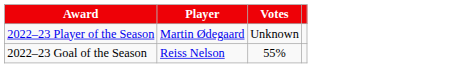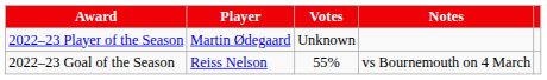+ column: Notes | vs Bournemouth on 4 March
